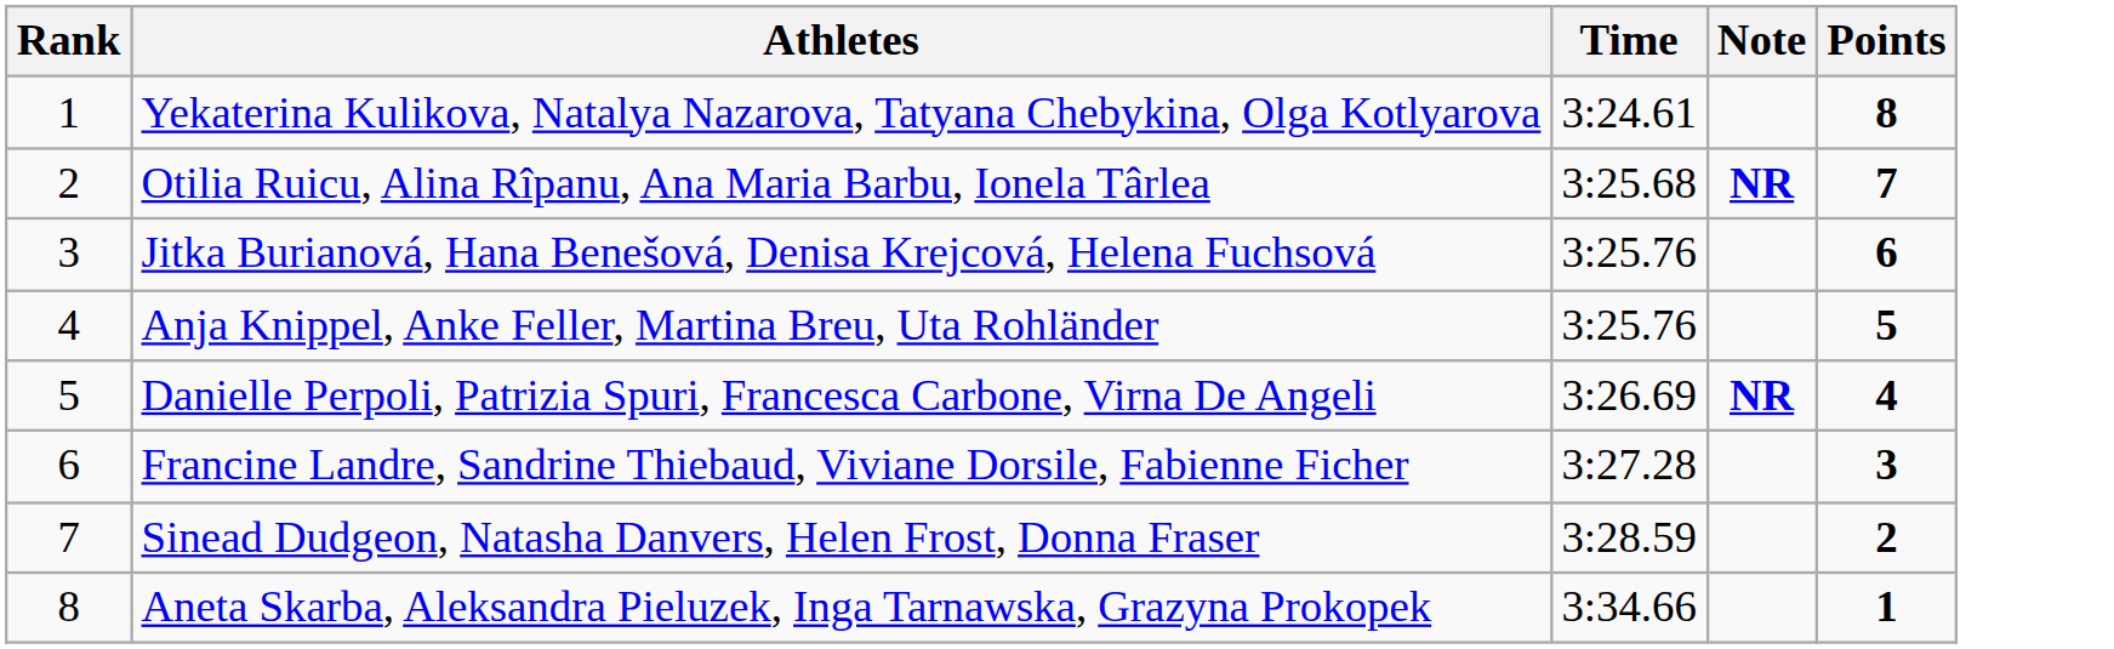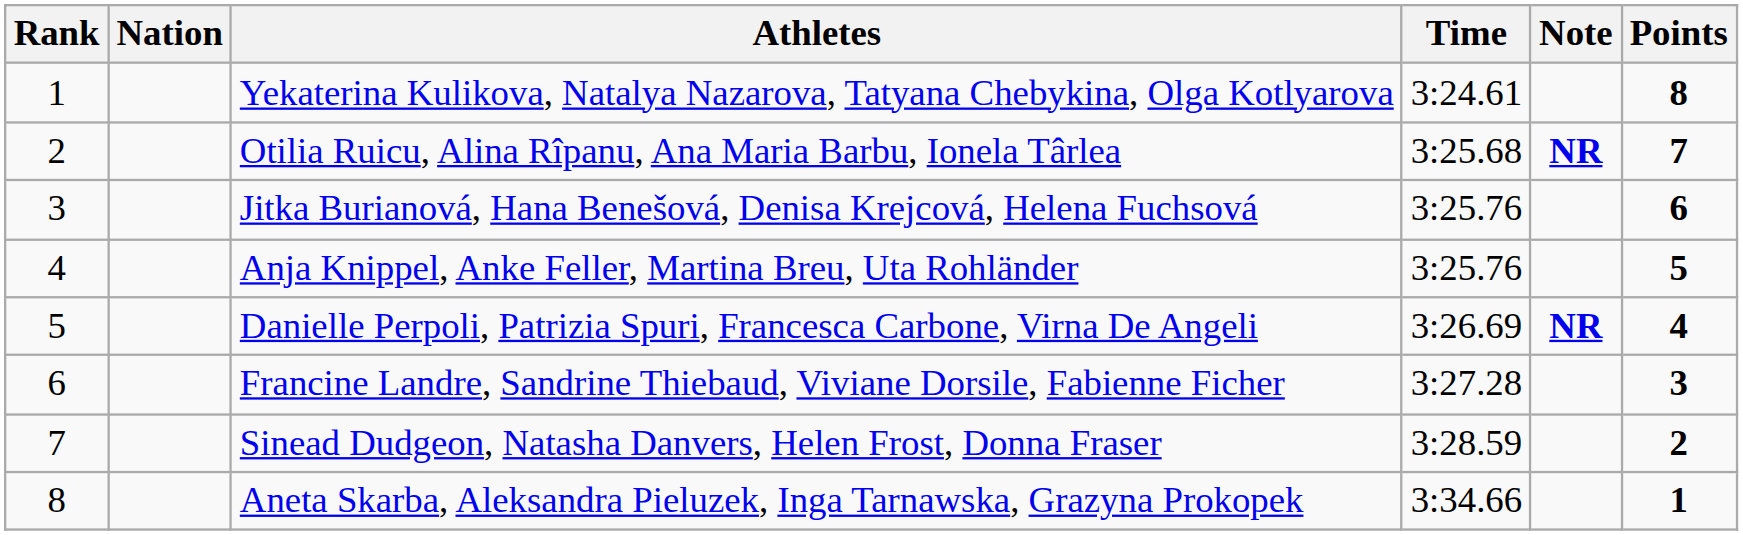+ column: Nation
